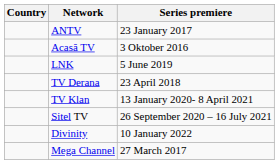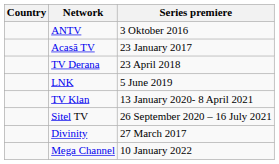ANTV | Series premiere: 23 January 2017 -> 3 Oktober 2016
Acasă TV | Series premiere: 3 Oktober 2016 -> 23 January 2017
rows swapped: TV Derana <-> LNK
Divinity | Series premiere: 10 January 2022 -> 27 March 2017
Mega Channel | Series premiere: 27 March 2017 -> 10 January 2022
